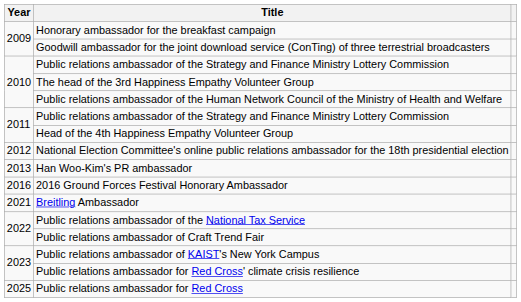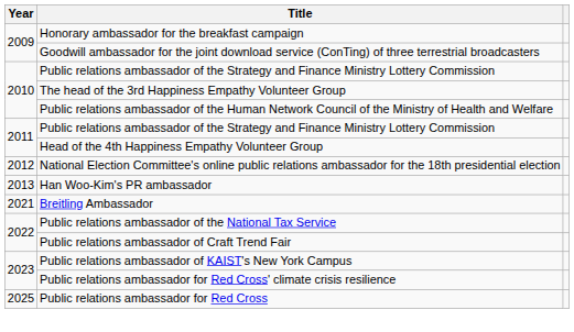- row: 2016 | 2016 Ground Forces Festival Honorary Ambassador
